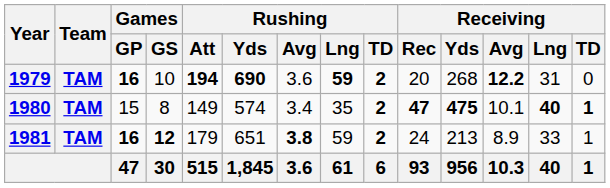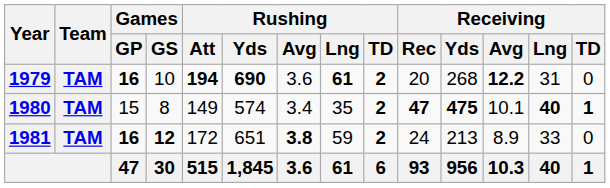1979 | Rushing / Lng: 59 -> 61
1981 | Rushing / Att: 179 -> 172
1981 | Receiving / TD: 1 -> 0
